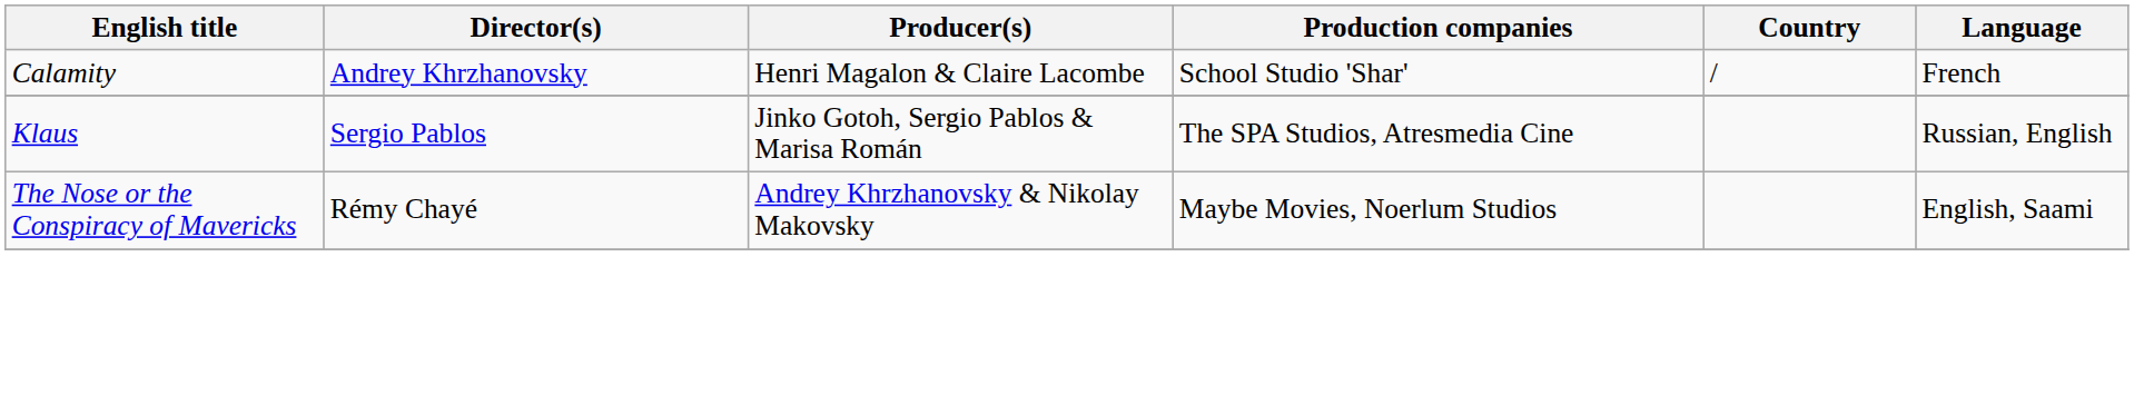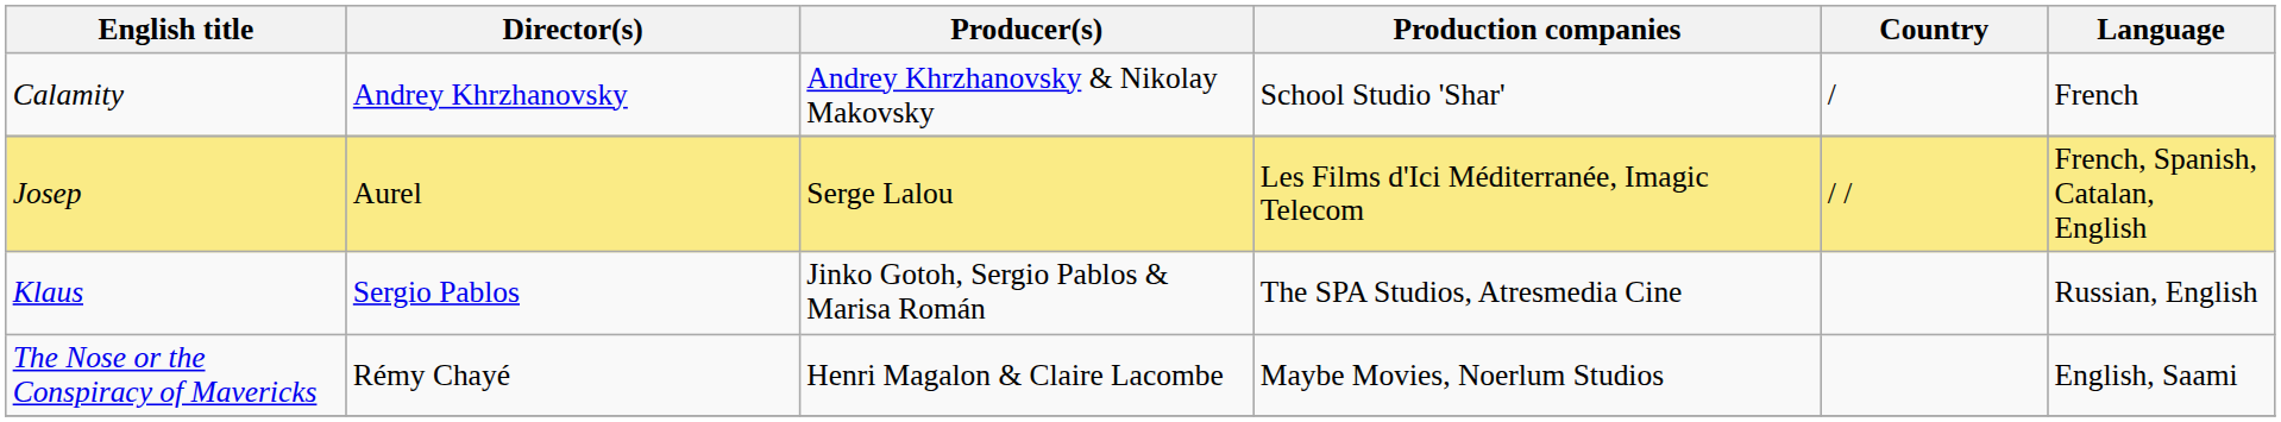Calamity | Producer(s): Henri Magalon & Claire Lacombe -> Andrey Khrzhanovsky & Nikolay Makovsky
+ row: Josep | Aurel | Serge Lalou | Les Films d'Ici Méditerranée, Imagic Telecom | / / | French, Spanish, Catalan, English
The Nose or the Conspiracy of Mavericks | Producer(s): Andrey Khrzhanovsky & Nikolay Makovsky -> Henri Magalon & Claire Lacombe
